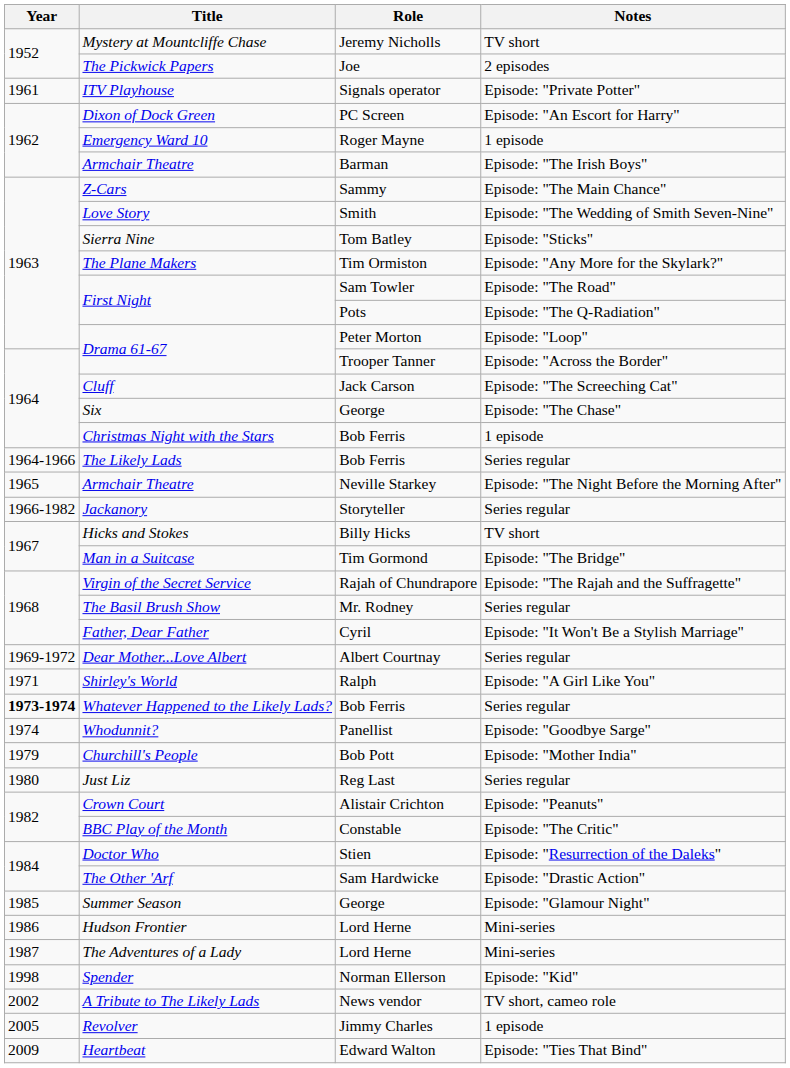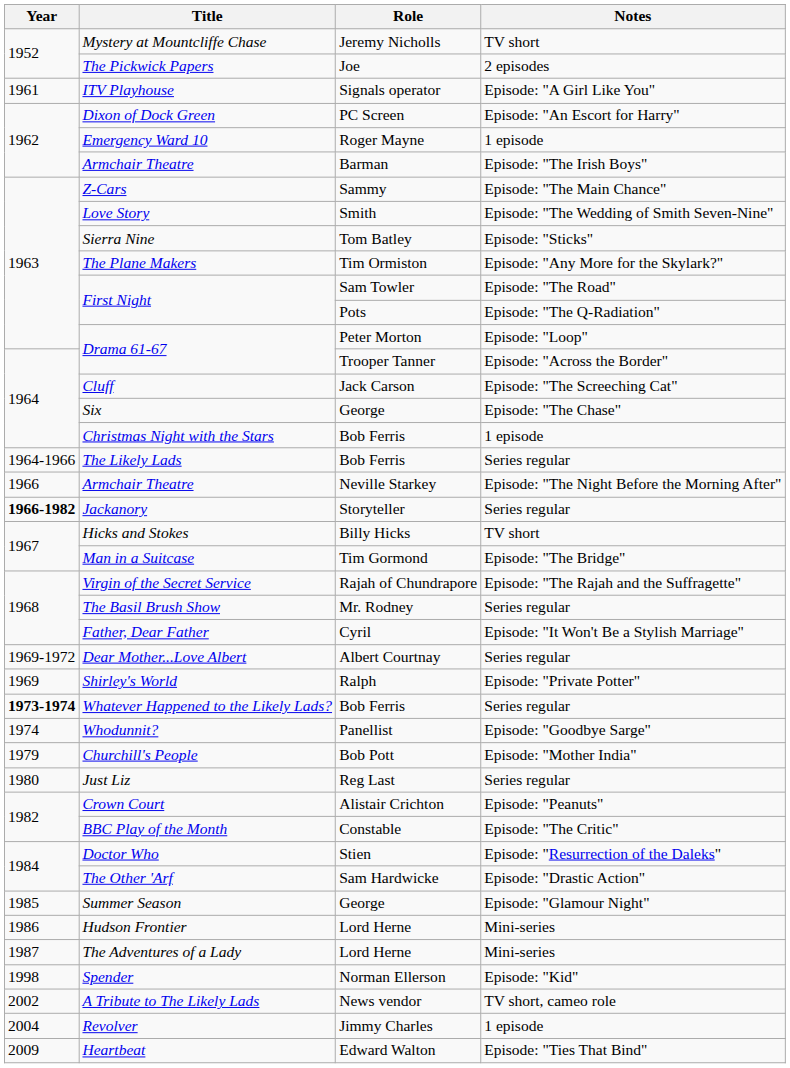ITV Playhouse | Notes: Episode: "Private Potter" -> Episode: "A Girl Like You"
Armchair Theatre / Neville Starkey | Year: 1965 -> 1966
Jackanory | Year: normal -> bold
Shirley's World | Year: 1971 -> 1969
Shirley's World | Notes: Episode: "A Girl Like You" -> Episode: "Private Potter"
Revolver | Year: 2005 -> 2004
